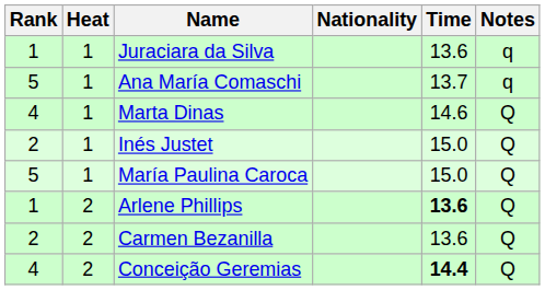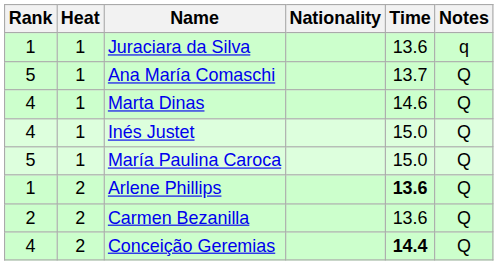Ana María Comaschi | Notes: q -> Q
Inés Justet | Rank: 2 -> 4
